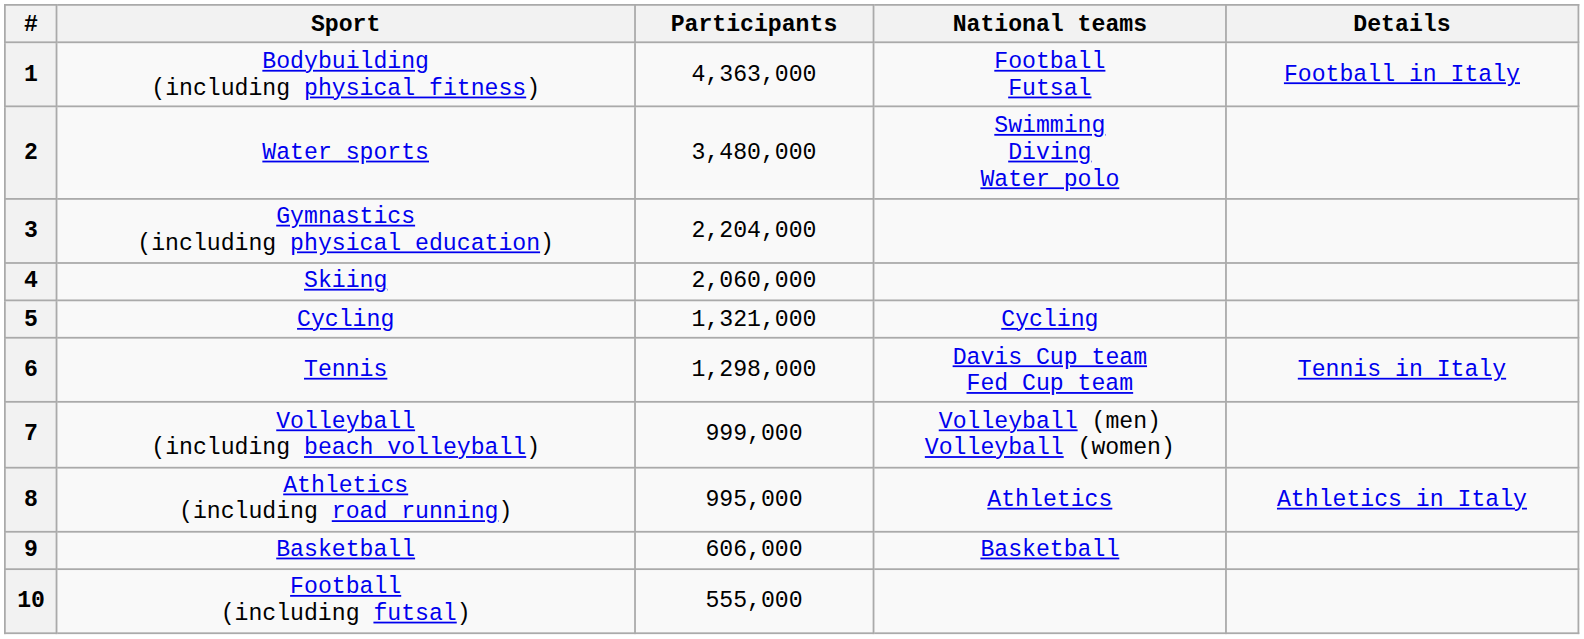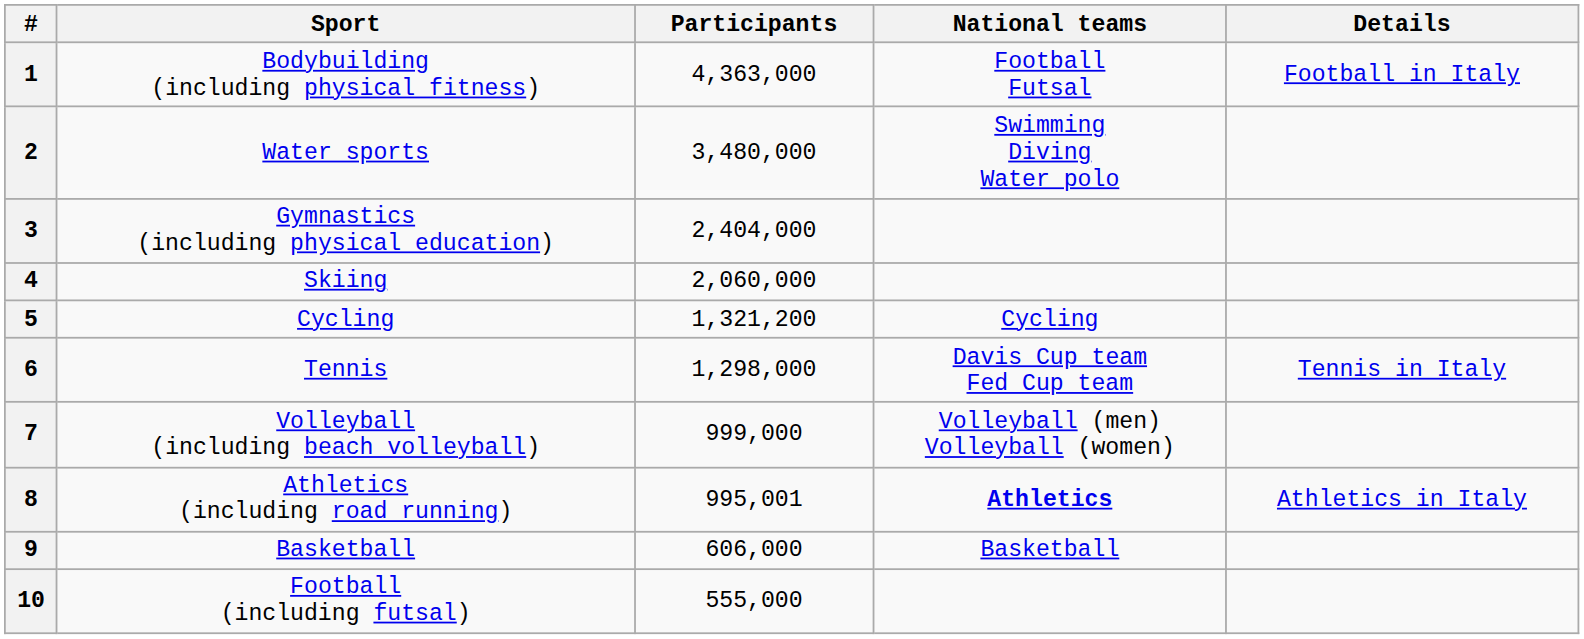3 | Participants: 2,204,000 -> 2,404,000
5 | Participants: 1,321,000 -> 1,321,200
8 | Participants: 995,000 -> 995,001
8 | National teams: normal -> bold
